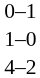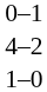rows swapped: 1–0 <-> 4–2
